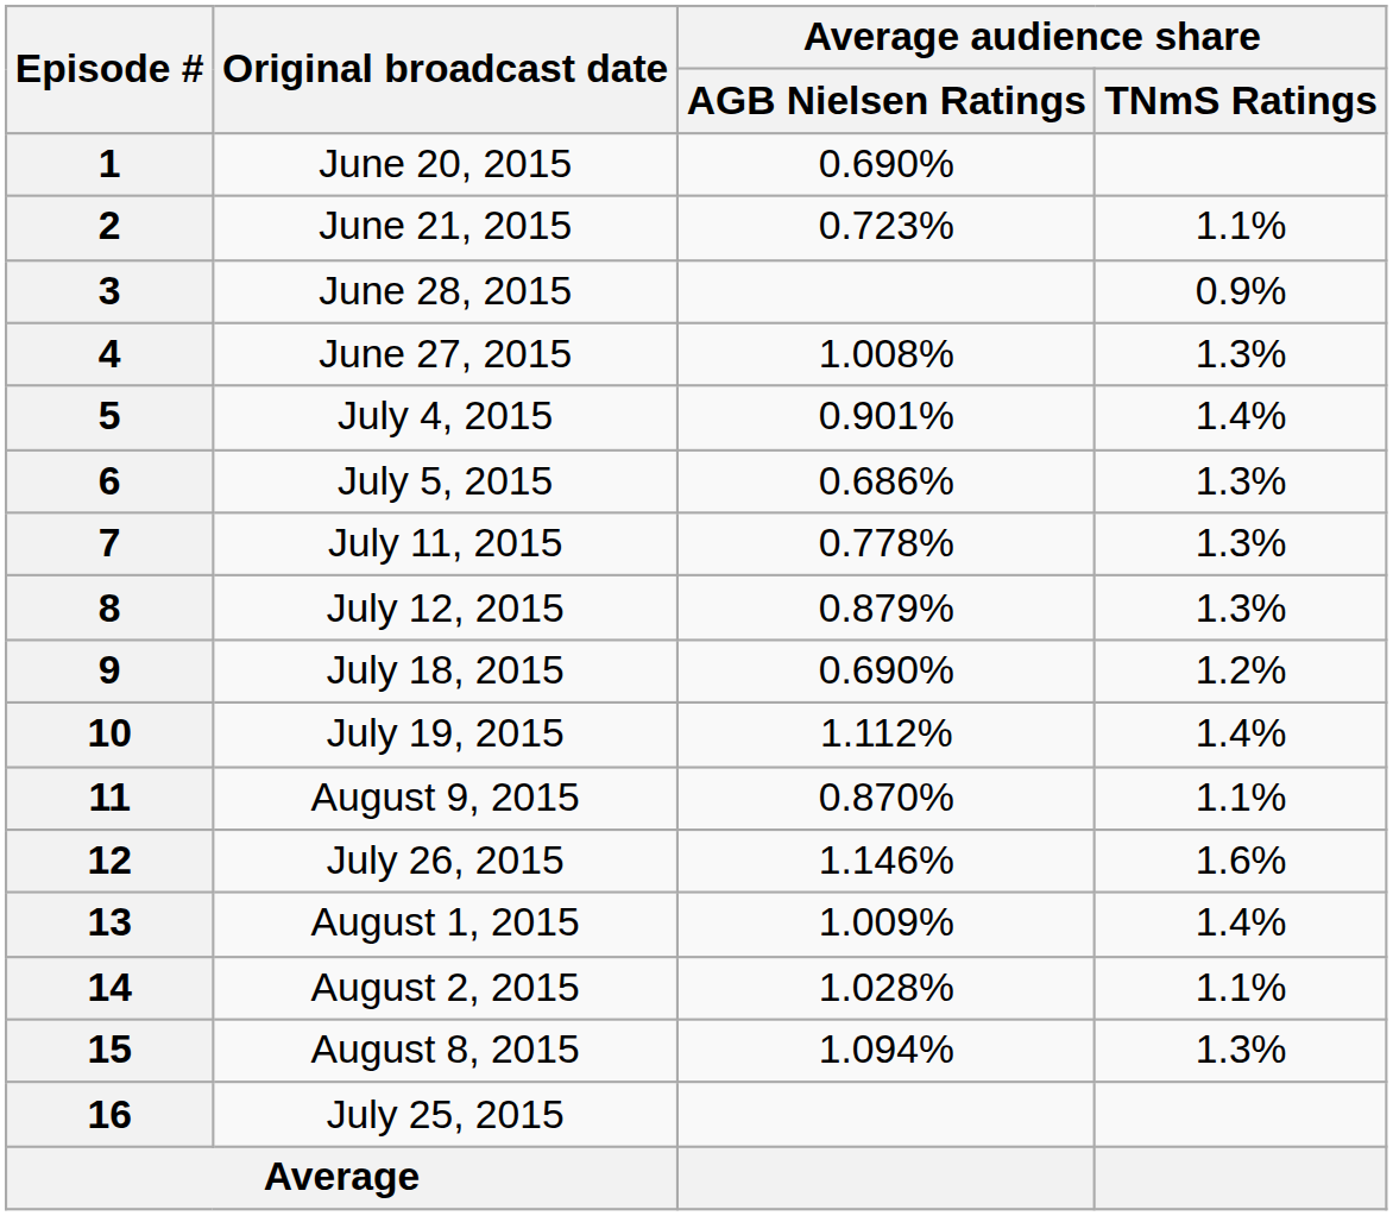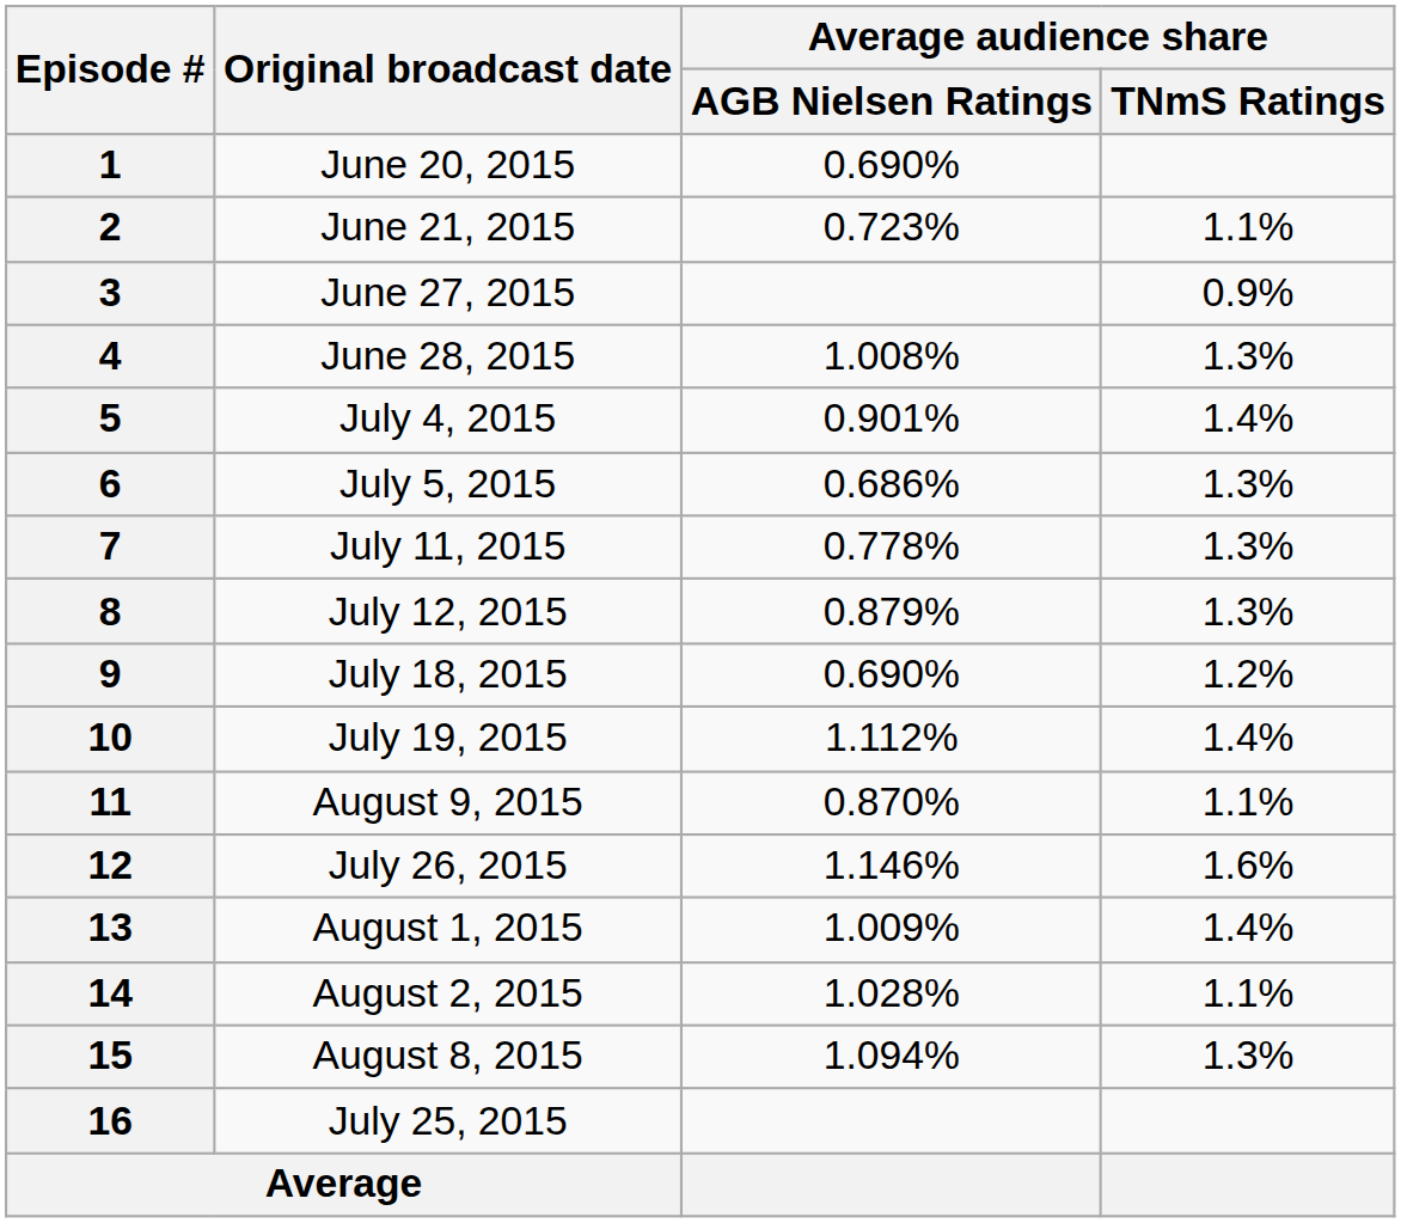3 | Original broadcast date: June 28, 2015 -> June 27, 2015
4 | Original broadcast date: June 27, 2015 -> June 28, 2015
